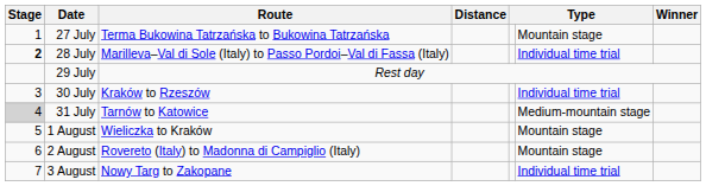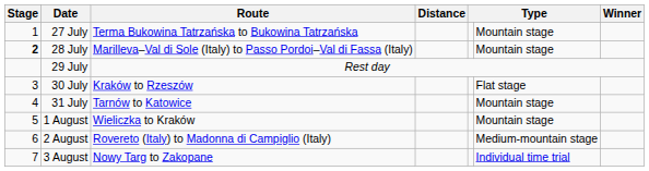28 July | column 6: Individual time trial -> Mountain stage
30 July | column 6: Individual time trial -> Flat stage
31 July | Stage: lightgrey background -> no background
31 July | column 6: Medium-mountain stage -> Mountain stage
2 August | column 6: Mountain stage -> Medium-mountain stage
